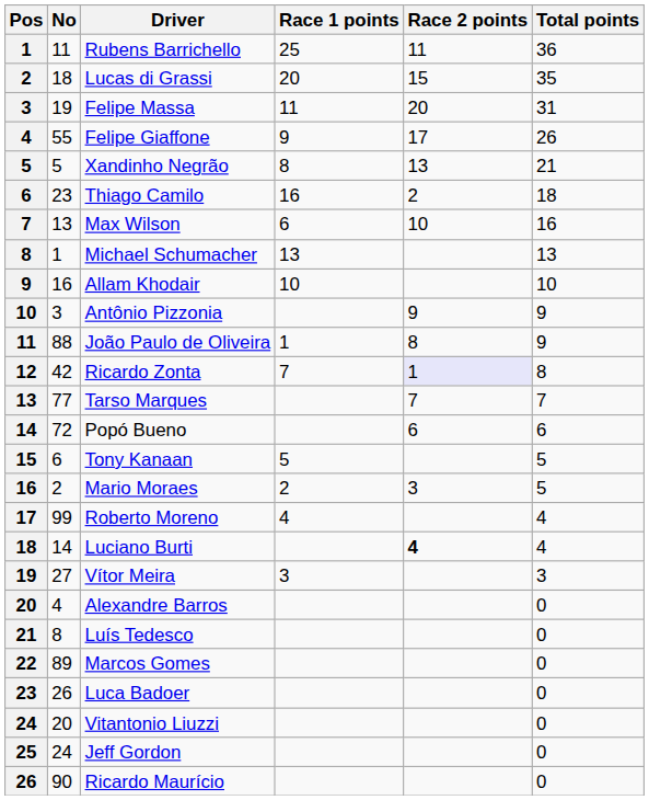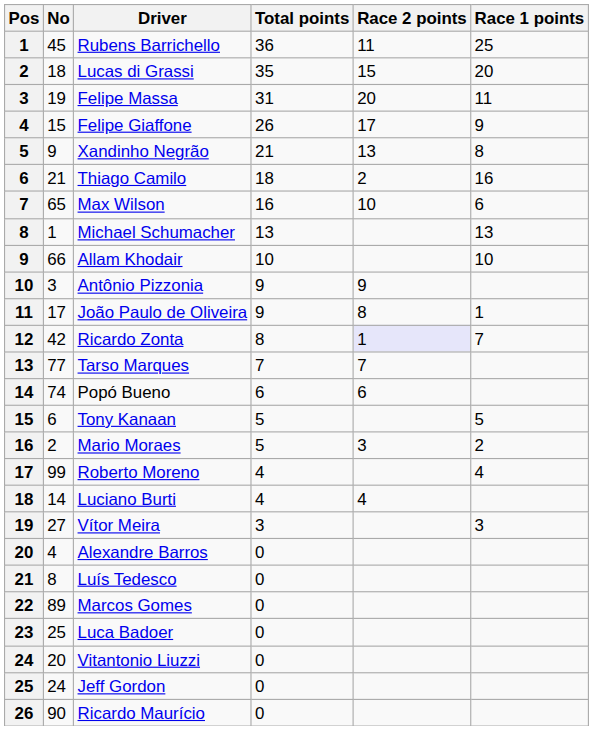columns swapped: Race 1 points <-> Total points
Rubens Barrichello | No: 11 -> 45
Felipe Giaffone | No: 55 -> 15
Xandinho Negrão | No: 5 -> 9
Thiago Camilo | No: 23 -> 21
Max Wilson | No: 13 -> 65
Allam Khodair | No: 16 -> 66
João Paulo de Oliveira | No: 88 -> 17
Popó Bueno | No: 72 -> 74
Luciano Burti | Race 2 points: bold -> normal
Luca Badoer | No: 26 -> 25
